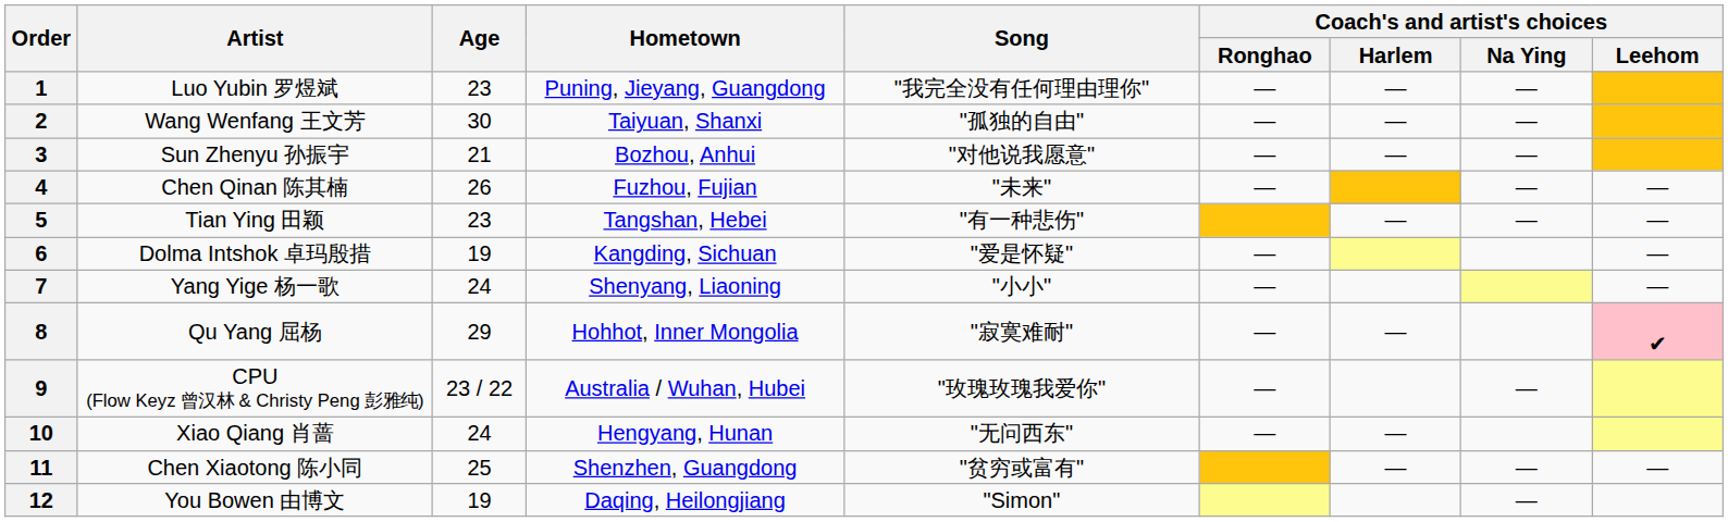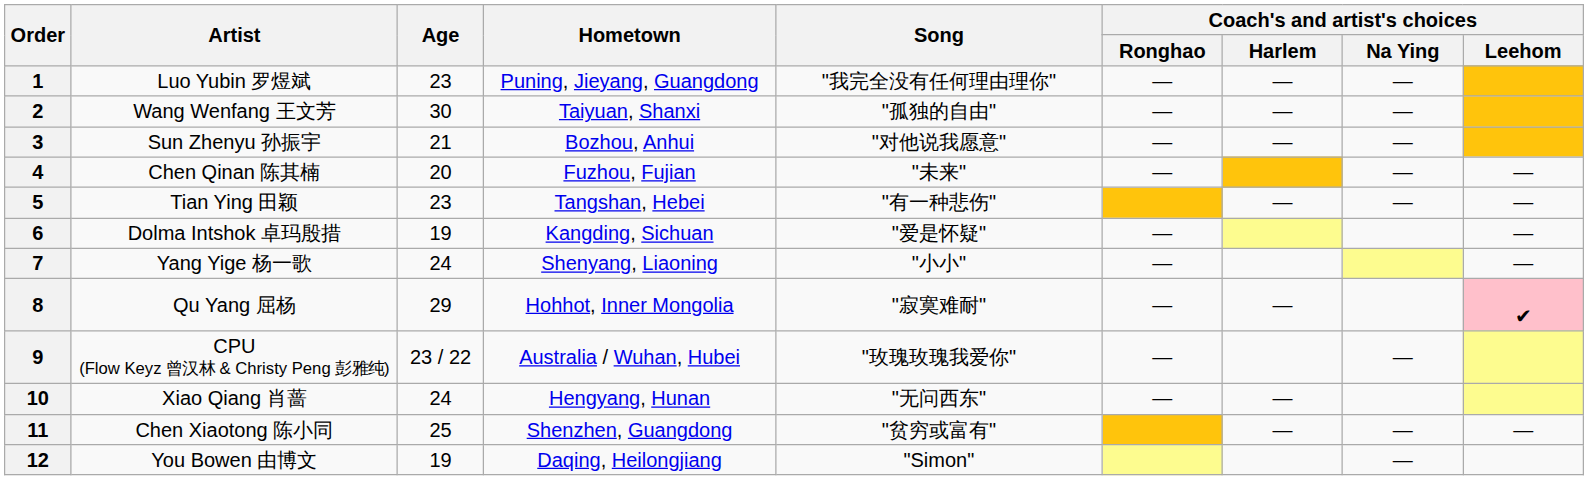4 | Age: 26 -> 20
